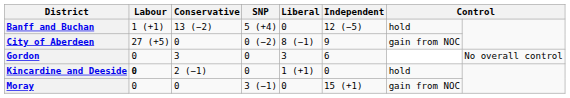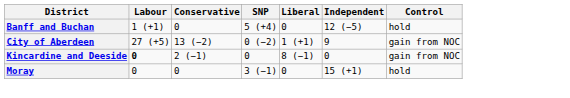Banff and Buchan | Conservative: 13 (−2) -> 0
City of Aberdeen | Conservative: 0 -> 13 (−2)
City of Aberdeen | Liberal: 8 (−1) -> 1 (+1)
- row: Gordon | 0 | 3 | 0 | 3 | 6 | No overall control
Kincardine and Deeside | Liberal: 1 (+1) -> 8 (−1)
Kincardine and Deeside | column 7: hold -> gain from NOC
Moray | column 7: gain from NOC -> hold
